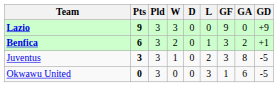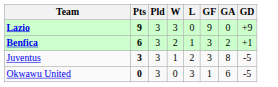- column: D | 0 | 0 | 0 | 0
